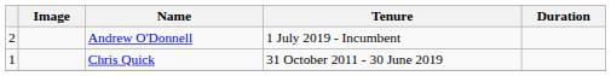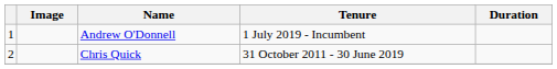Andrew O'Donnell | column 1: 2 -> 1
Chris Quick | column 1: 1 -> 2
